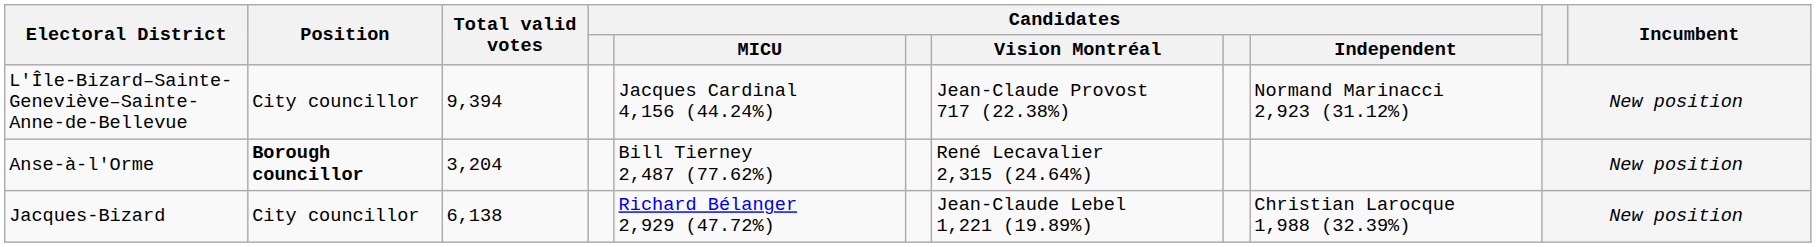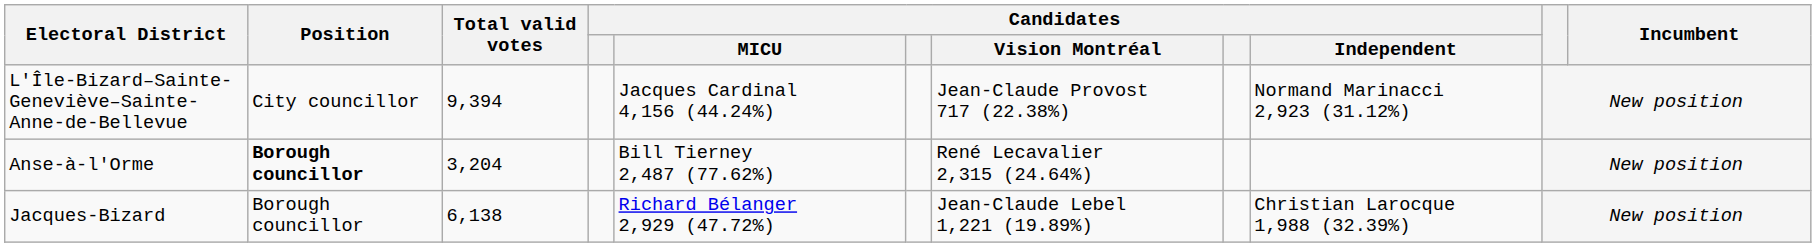Jacques-Bizard | Position: City councillor -> Borough councillor
